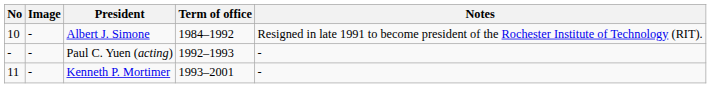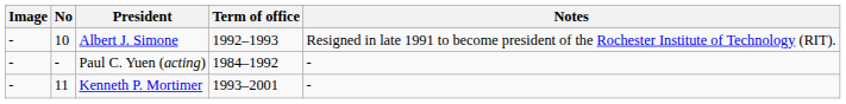columns swapped: No <-> Image
Albert J. Simone | Term of office: 1984–1992 -> 1992–1993
Paul C. Yuen (acting) | Term of office: 1992–1993 -> 1984–1992
